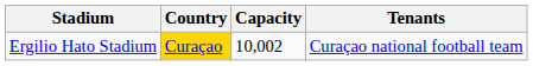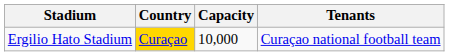Ergilio Hato Stadium | Capacity: 10,002 -> 10,000
